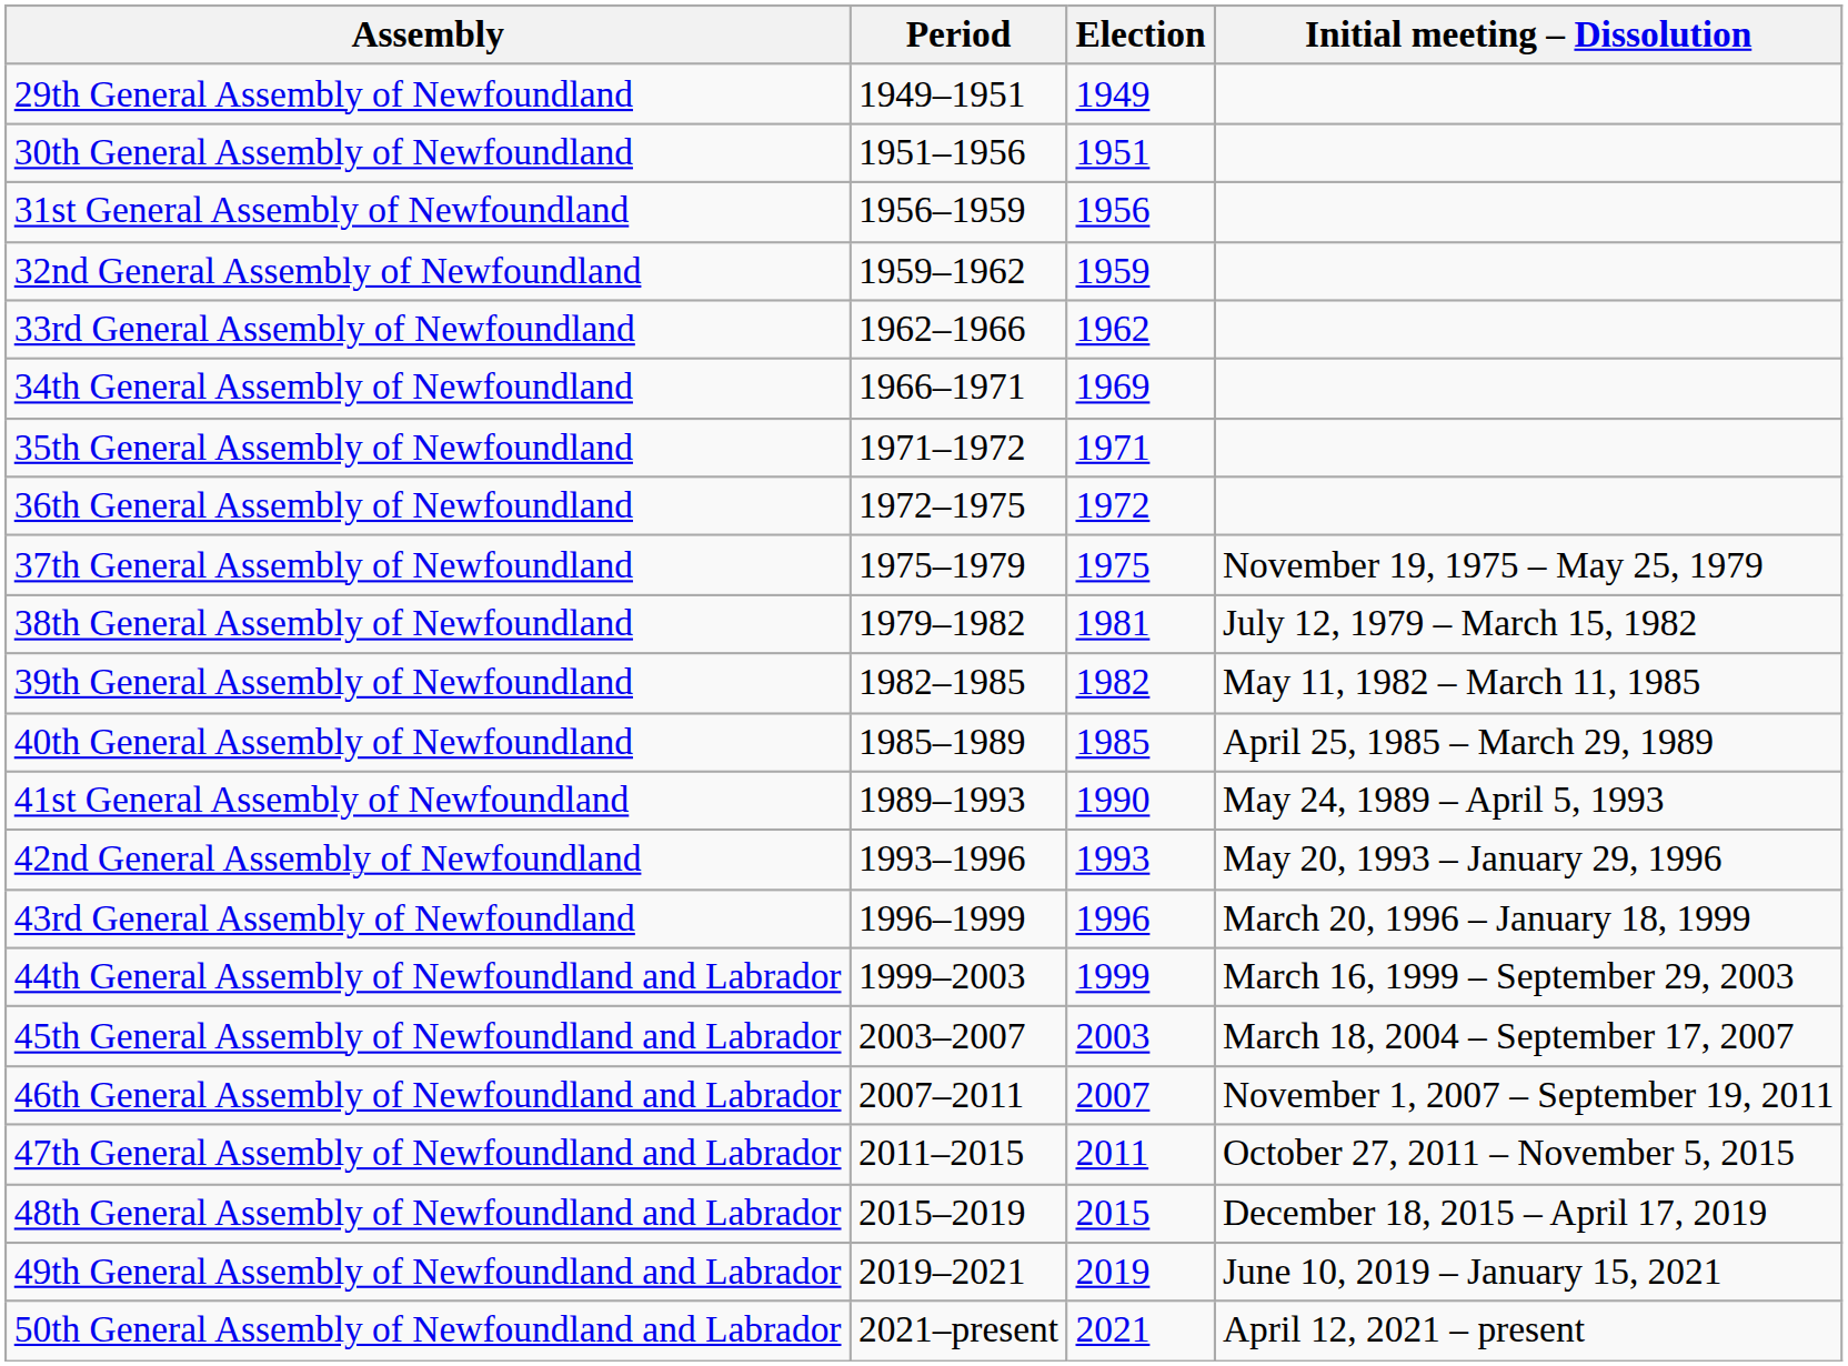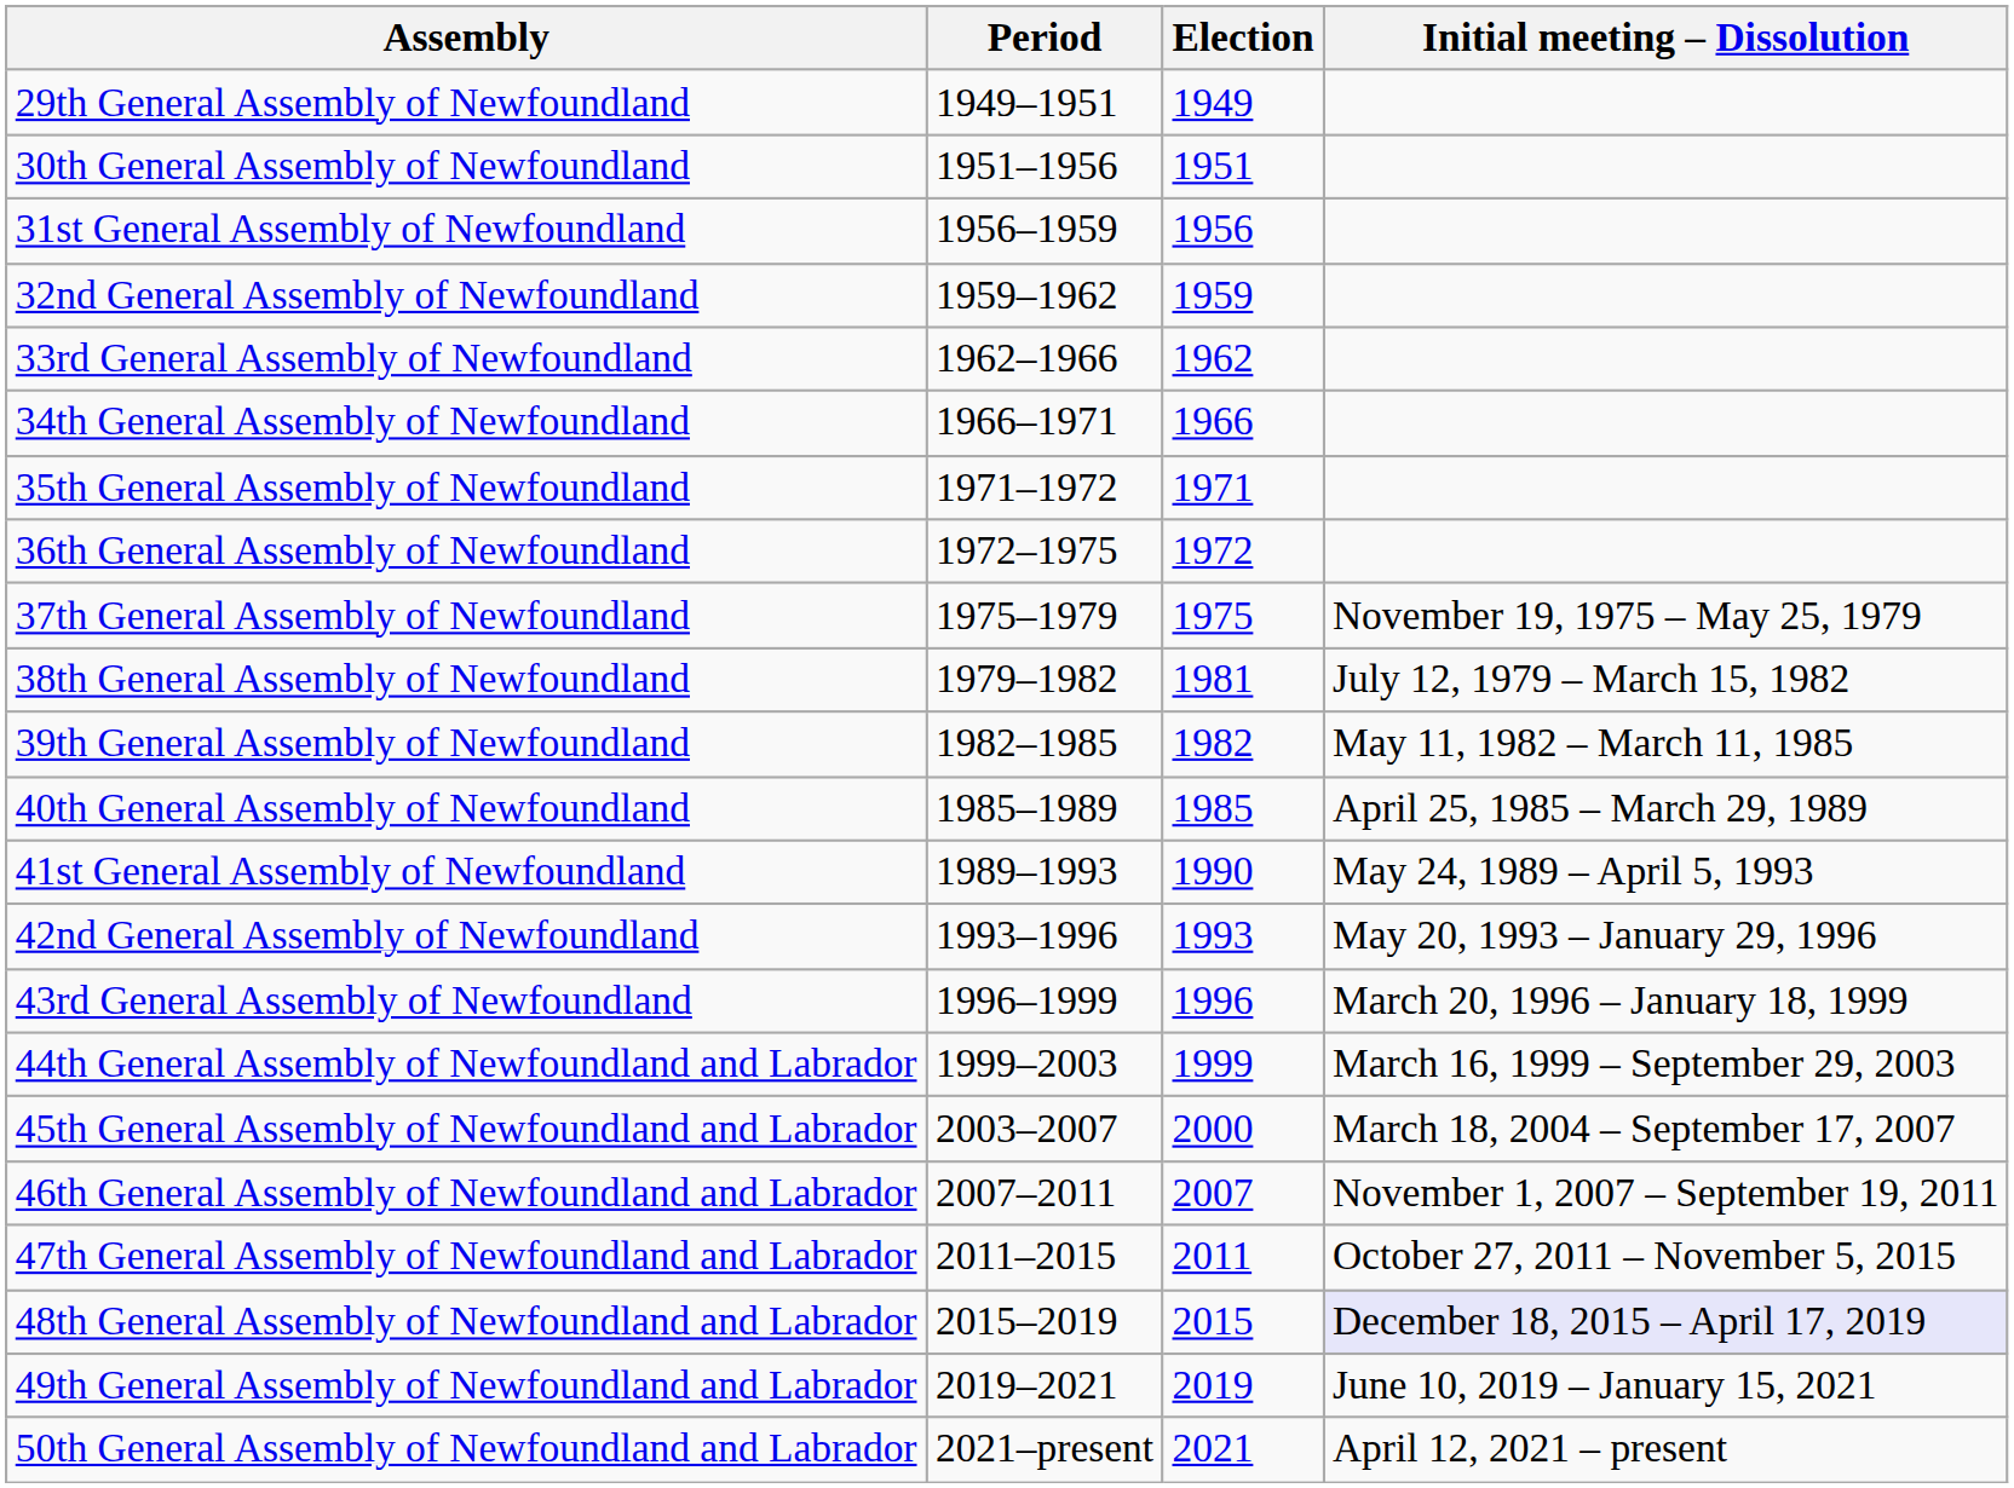34th General Assembly of Newfoundland | Election: 1969 -> 1966
45th General Assembly of Newfoundland and Labrador | Election: 2003 -> 2000
48th General Assembly of Newfoundland and Labrador | Initial meeting – Dissolution: no background -> lavender background
